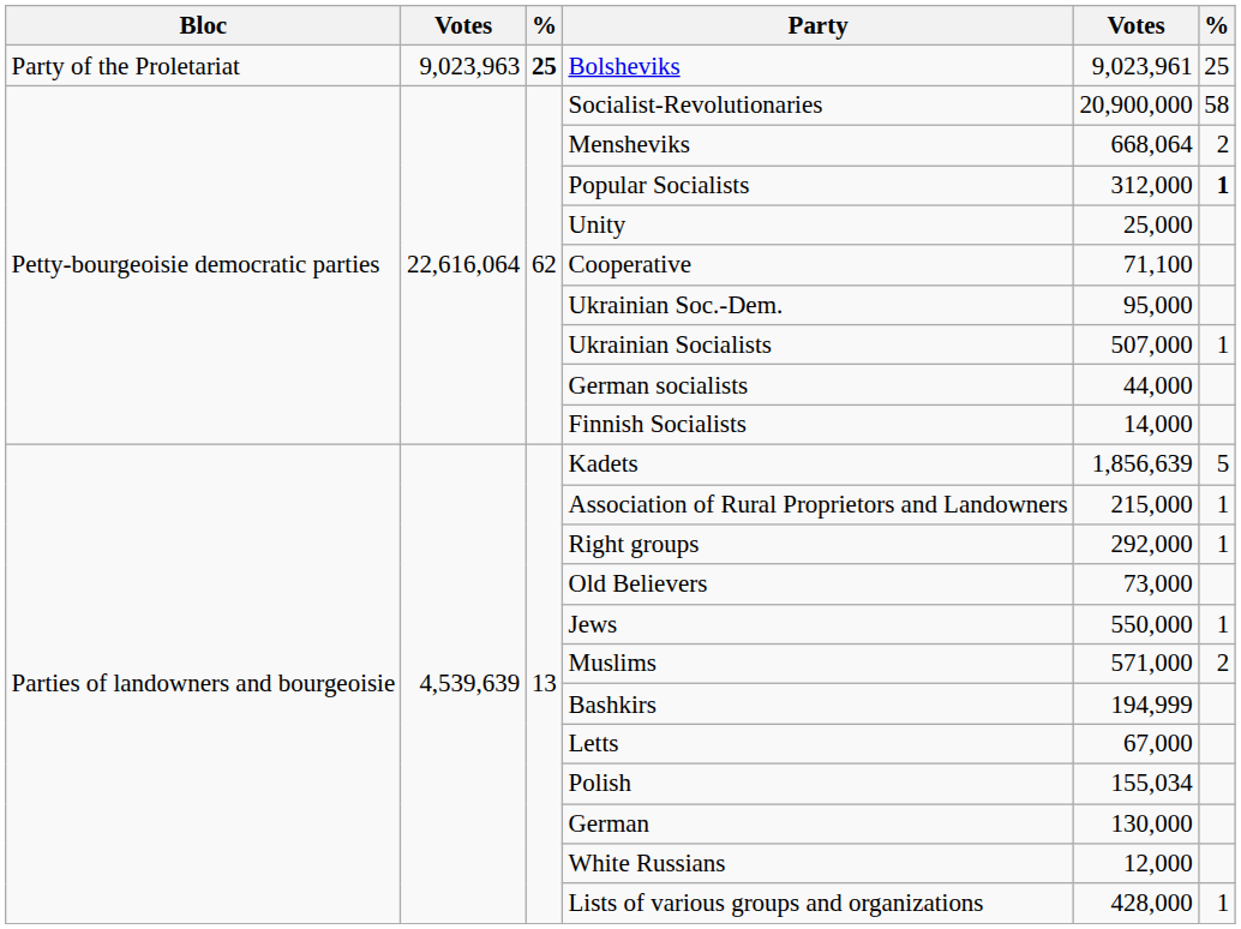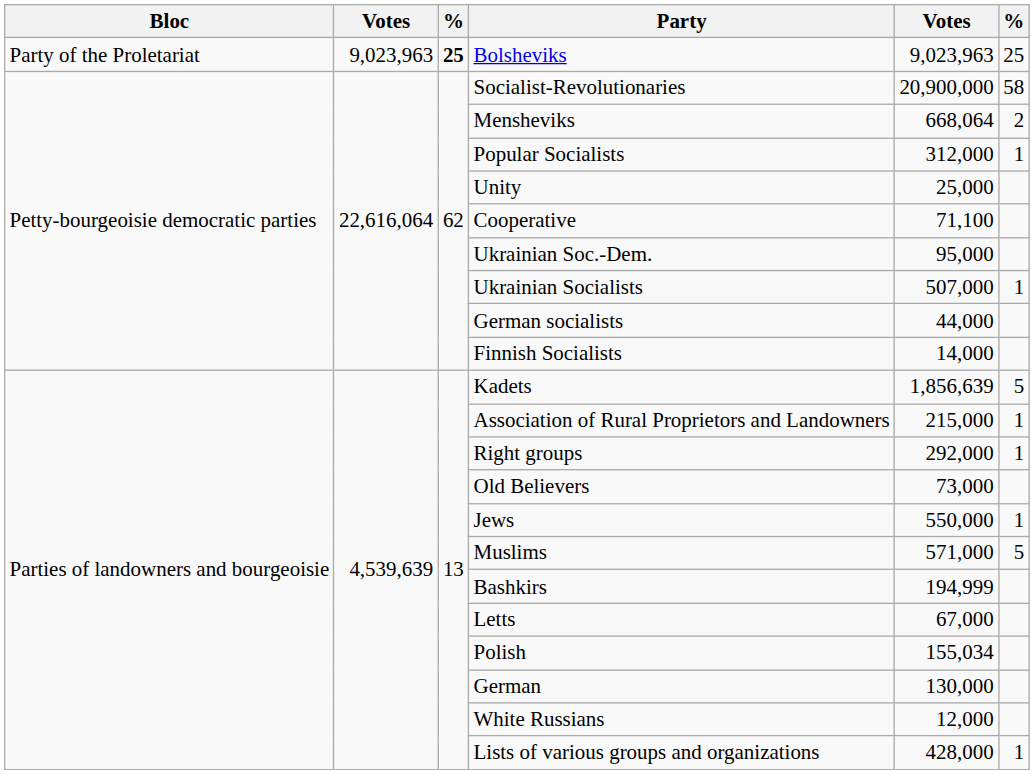Bolsheviks | column 5: 9,023,961 -> 9,023,963
Popular Socialists | column 6: bold -> normal
Muslims | column 6: 2 -> 5
